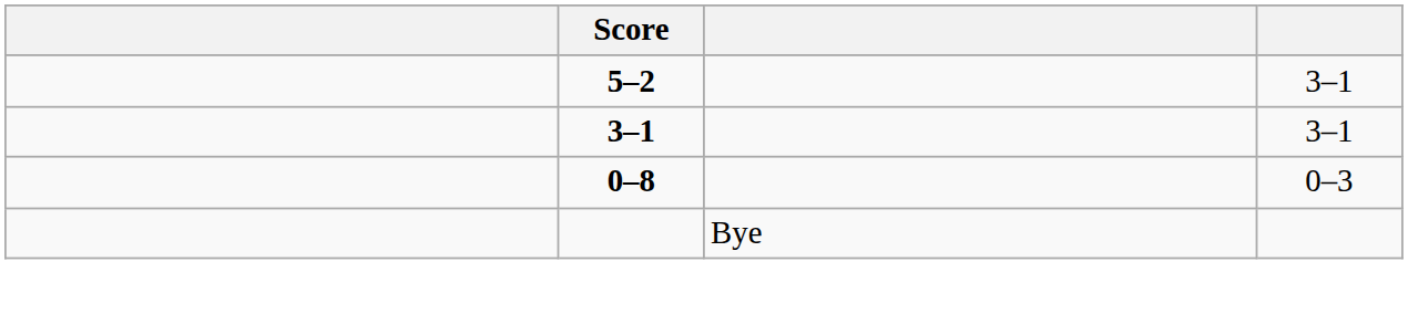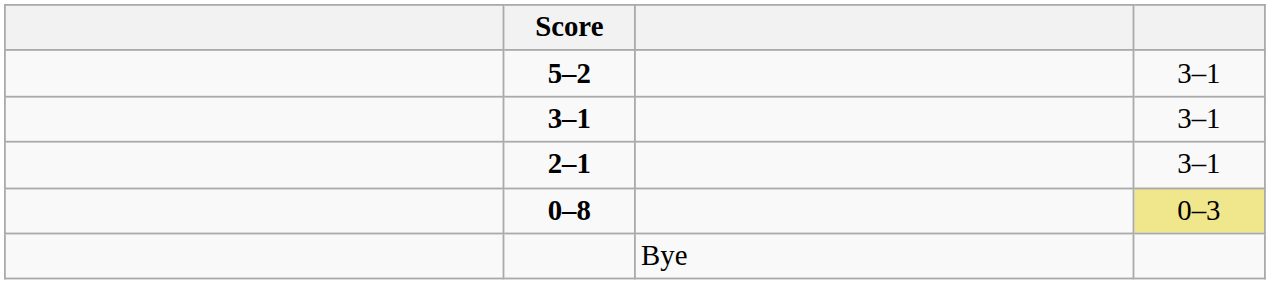+ row: 2–1 | 3–1
0–8 | column 4: no background -> khaki background
